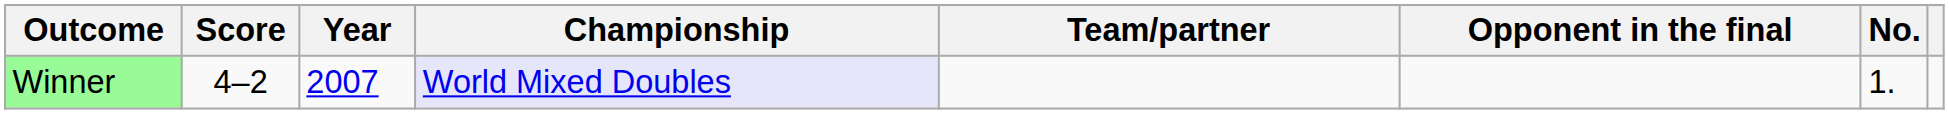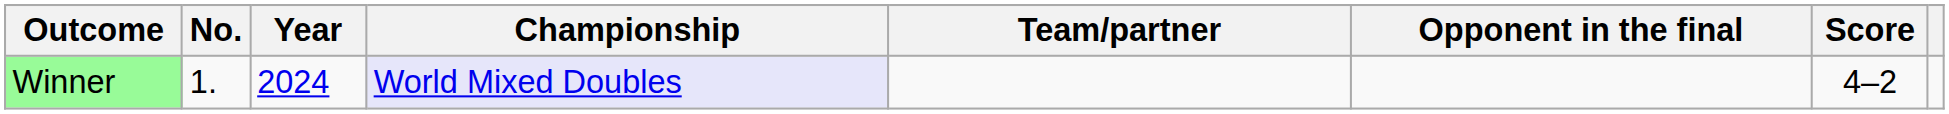columns swapped: No. <-> Score
Winner | Year: 2007 -> 2024
